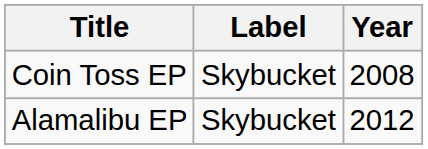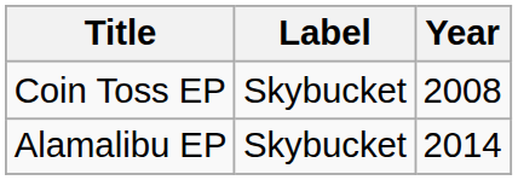Alamalibu EP | Year: 2012 -> 2014
